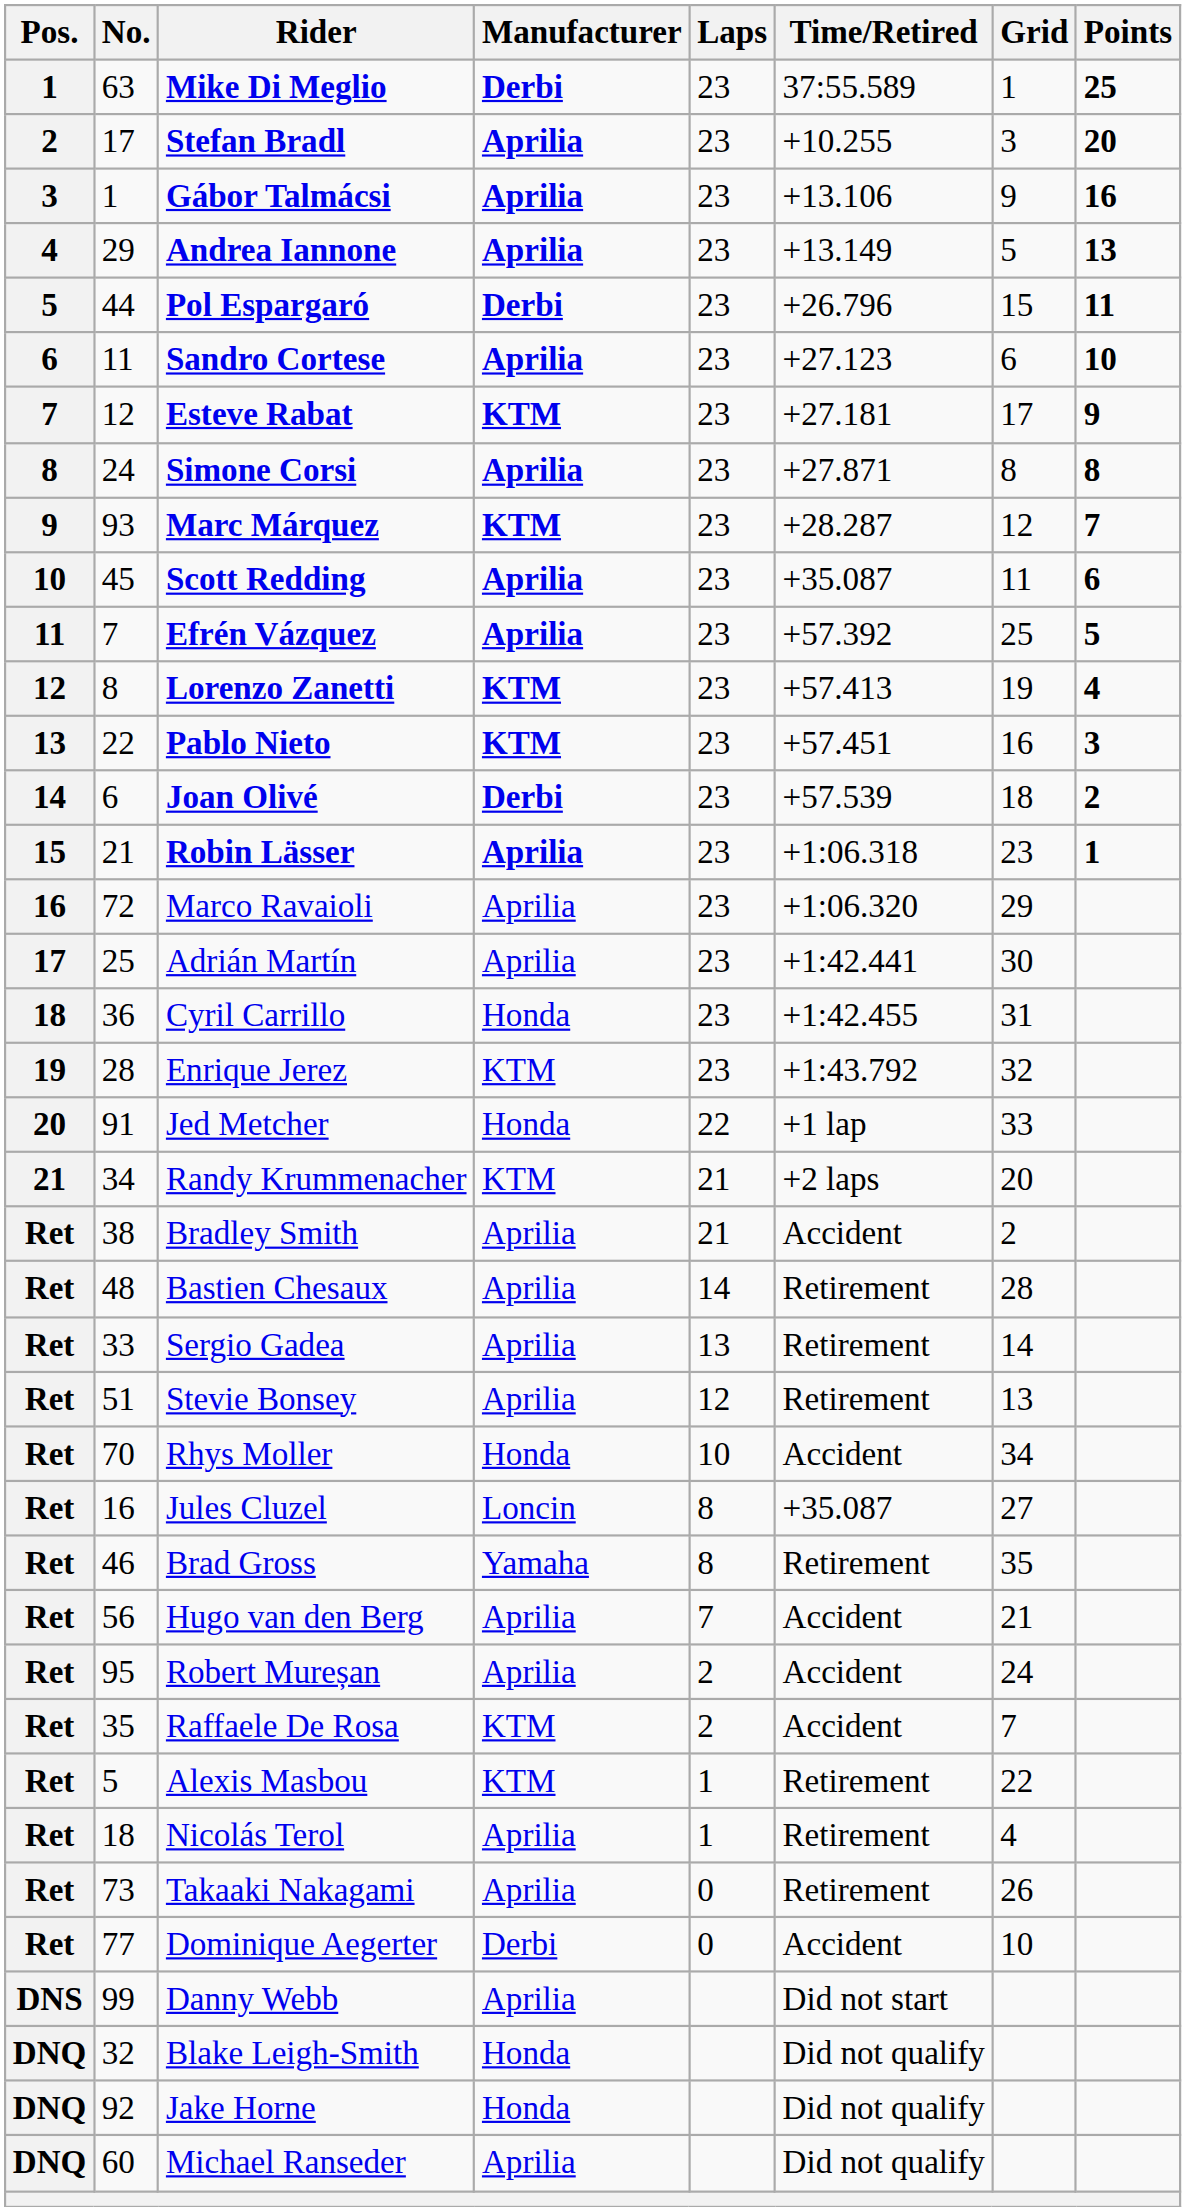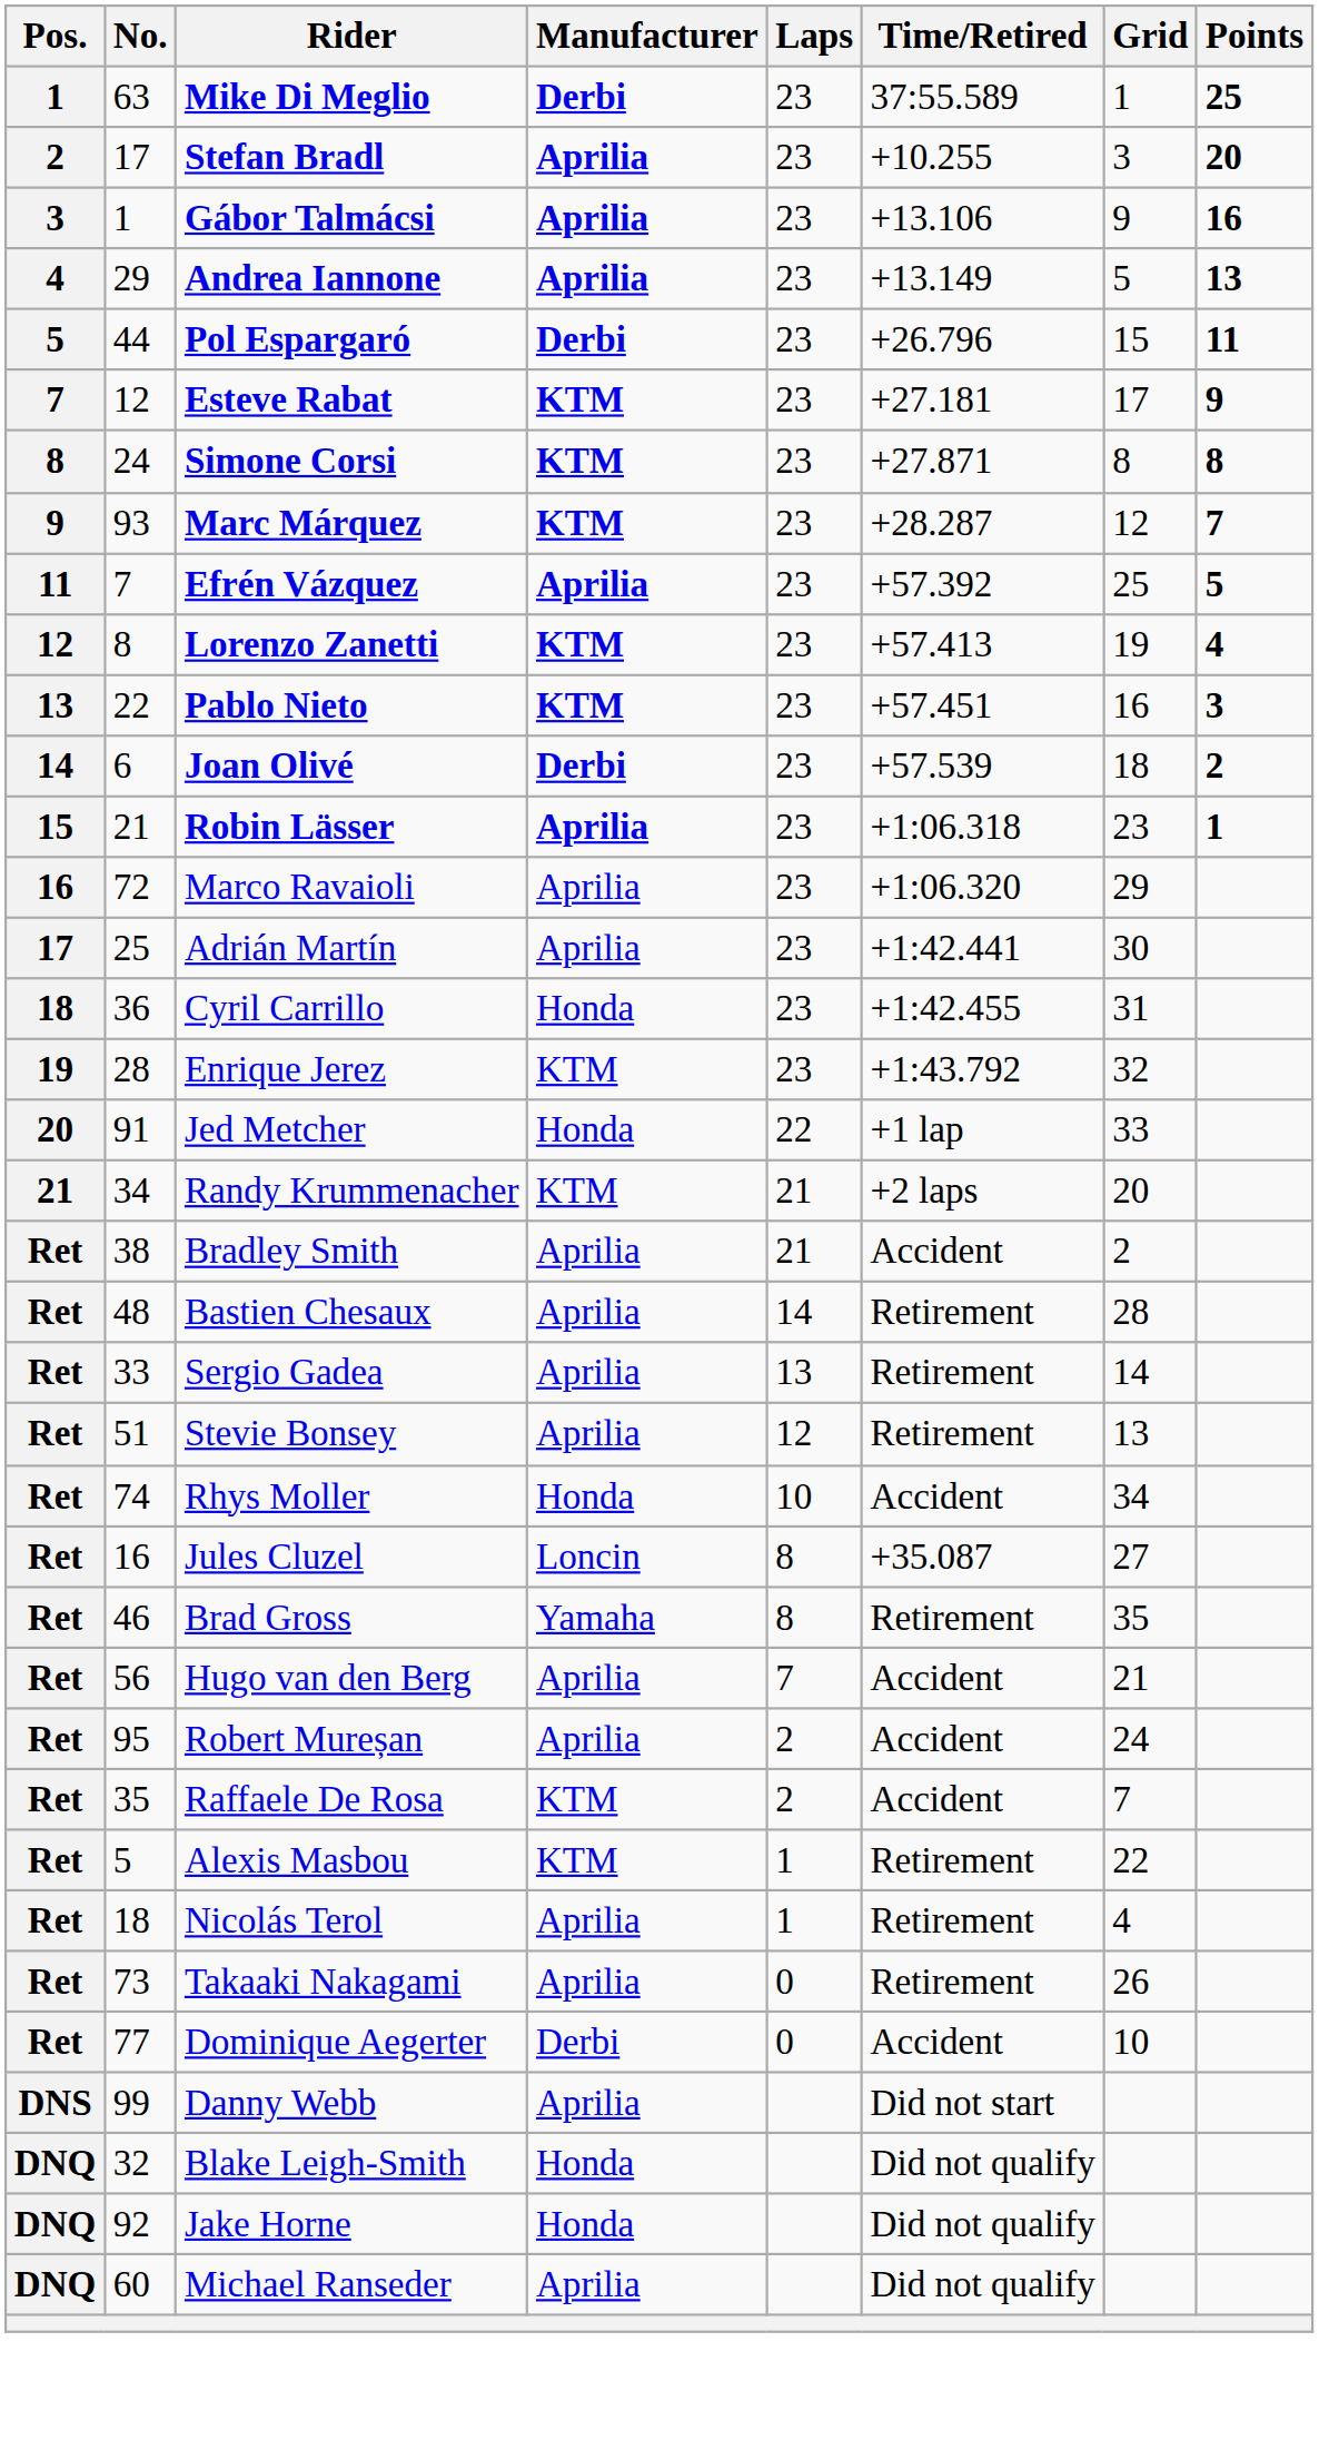- row: 6 | 11 | Sandro Cortese | Aprilia | 23 | +27.123 | 6 | 10
Simone Corsi | Manufacturer: Aprilia -> KTM
- row: 10 | 45 | Scott Redding | Aprilia | 23 | +35.087 | 11 | 6
Rhys Moller | No.: 70 -> 74
